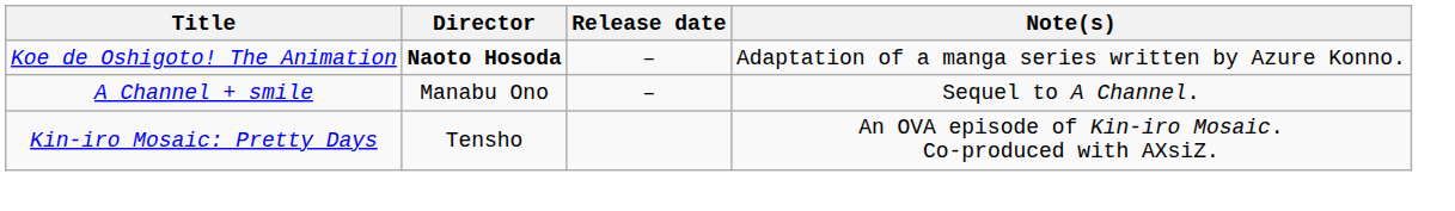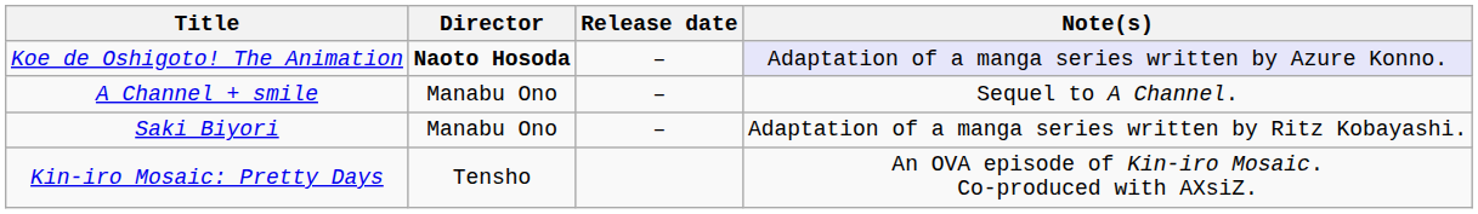Koe de Oshigoto! The Animation | Note(s): no background -> lavender background
+ row: Saki Biyori | Manabu Ono | – | Adaptation of a manga series written by Ritz Kobayashi.
